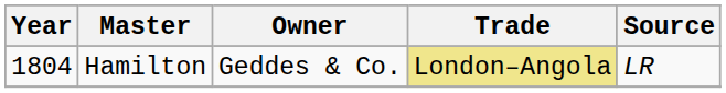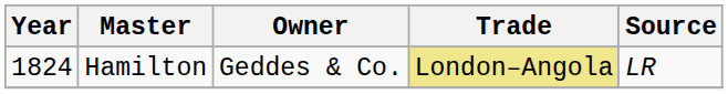Hamilton | Year: 1804 -> 1824
